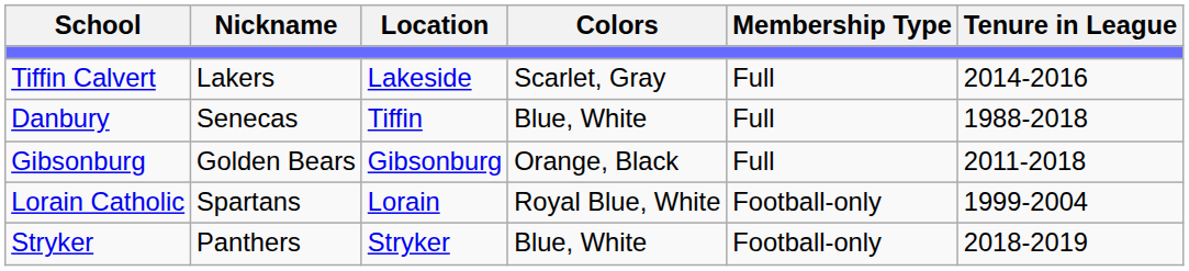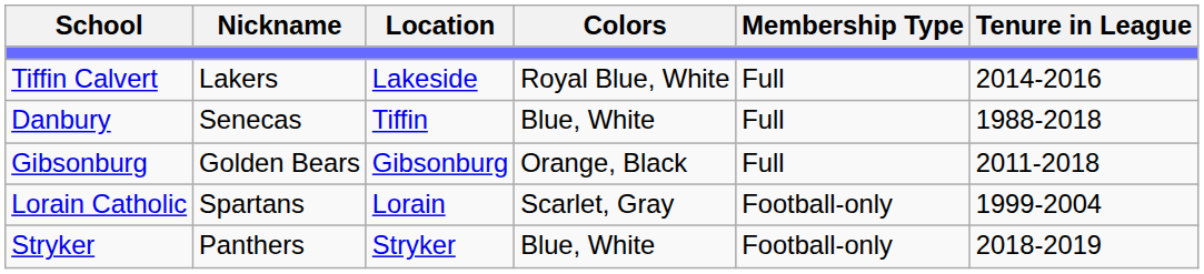Tiffin Calvert | Colors: Scarlet, Gray -> Royal Blue, White
Lorain Catholic | Colors: Royal Blue, White -> Scarlet, Gray
